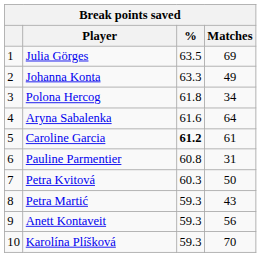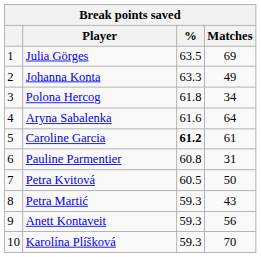Petra Kvitová | %: 60.3 -> 60.5
